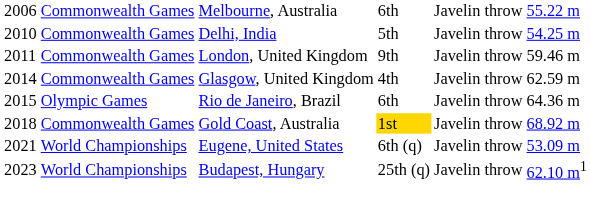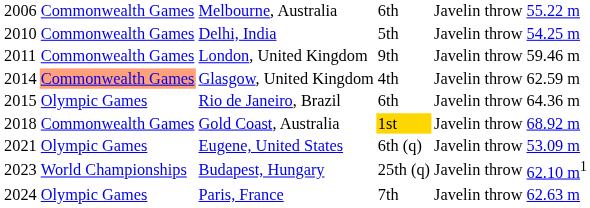Glasgow, United Kingdom | column 2: no background -> lightsalmon background
Eugene, United States | column 2: World Championships -> Olympic Games
+ row: 2024 | Olympic Games | Paris, France | 7th | Javelin throw | 62.63 m
